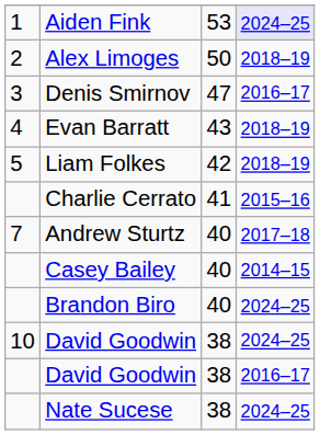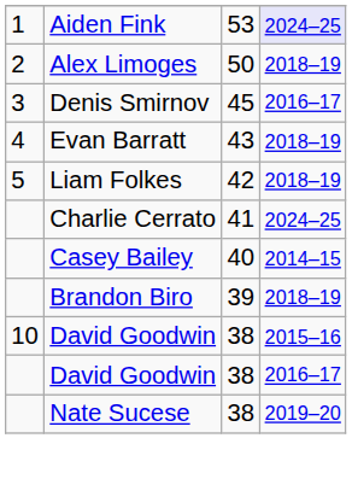Denis Smirnov | column 3: 47 -> 45
Charlie Cerrato | column 4: 2015–16 -> 2024–25
- row: 7 | Andrew Sturtz | 40 | 2017–18
Brandon Biro | column 3: 40 -> 39
Brandon Biro | column 4: 2024–25 -> 2018–19
10 / David Goodwin | column 4: 2024–25 -> 2015–16
Nate Sucese | column 4: 2024–25 -> 2019–20
